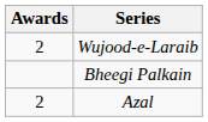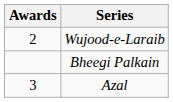Azal | Awards: 2 -> 3
